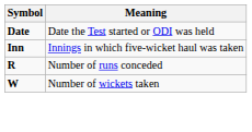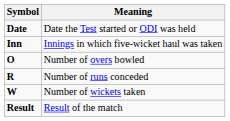+ row: O | Number of overs bowled
+ row: Result | Result of the match
